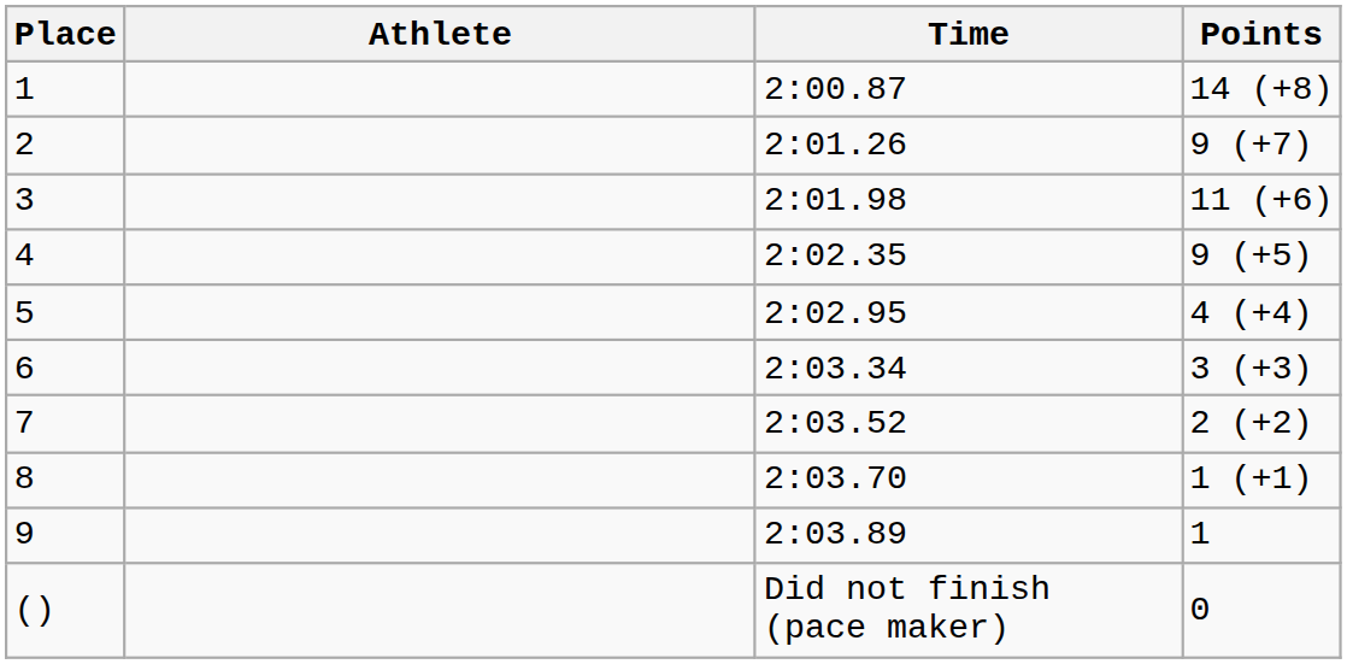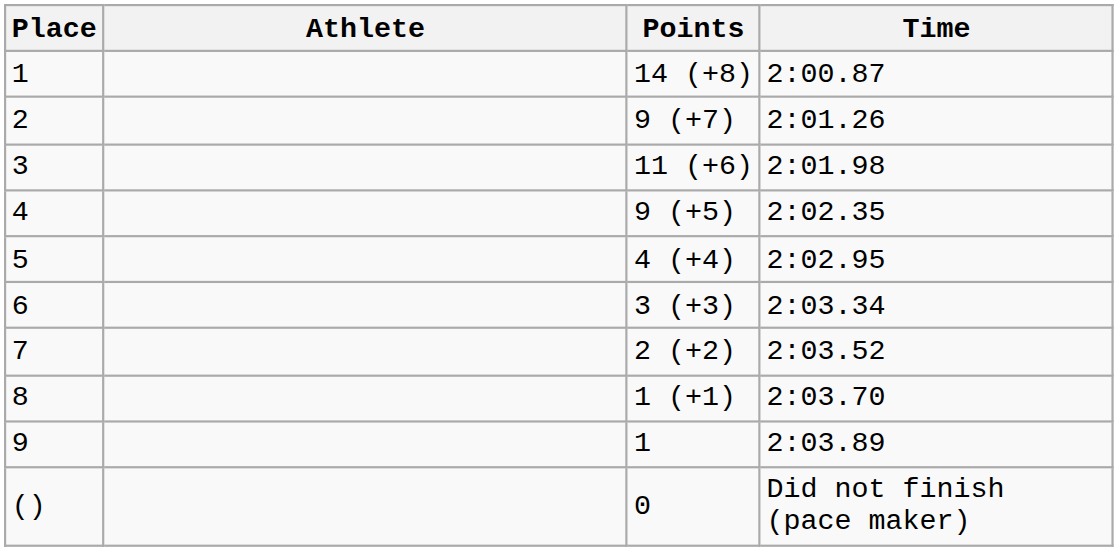columns swapped: Time <-> Points
